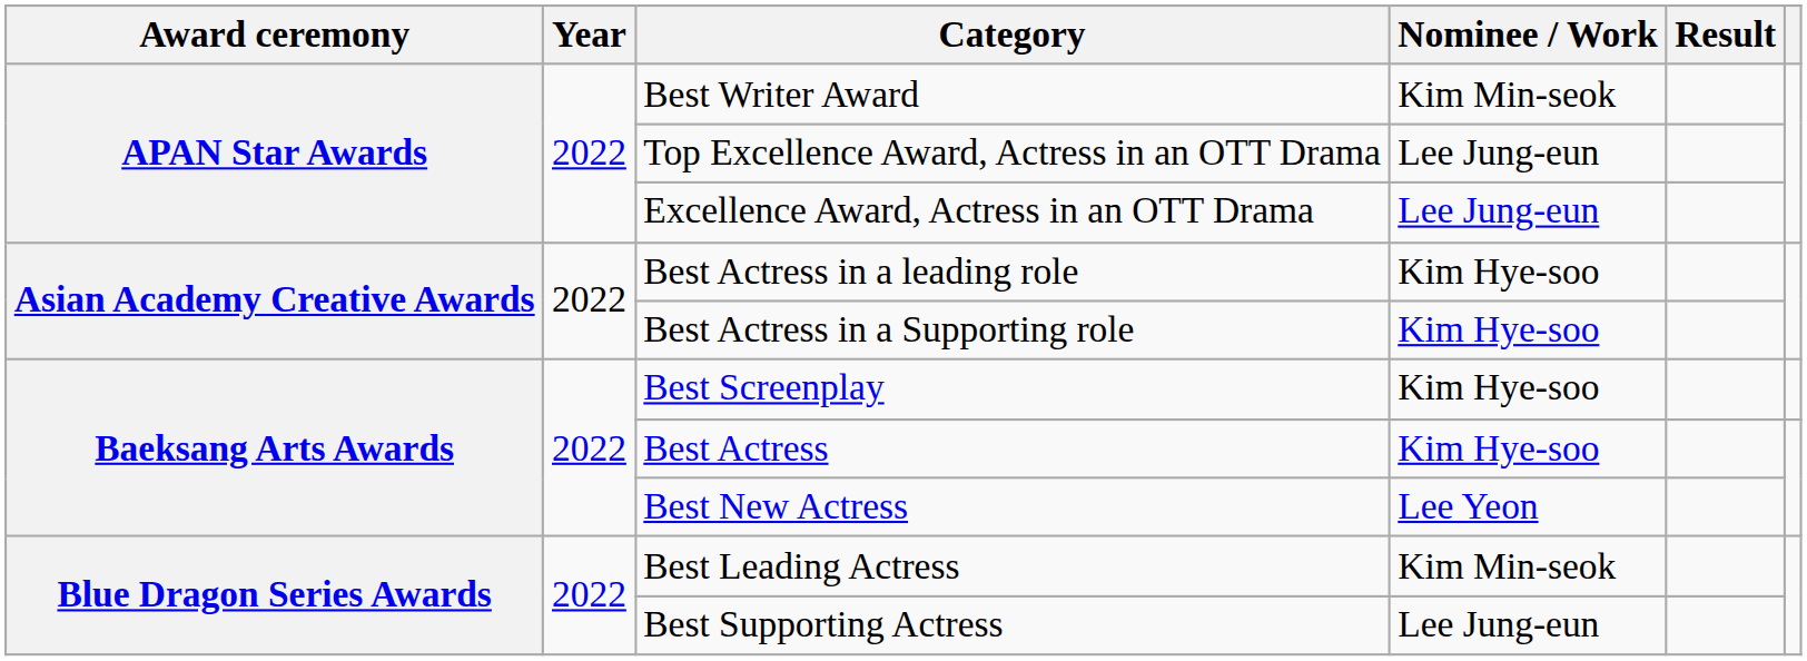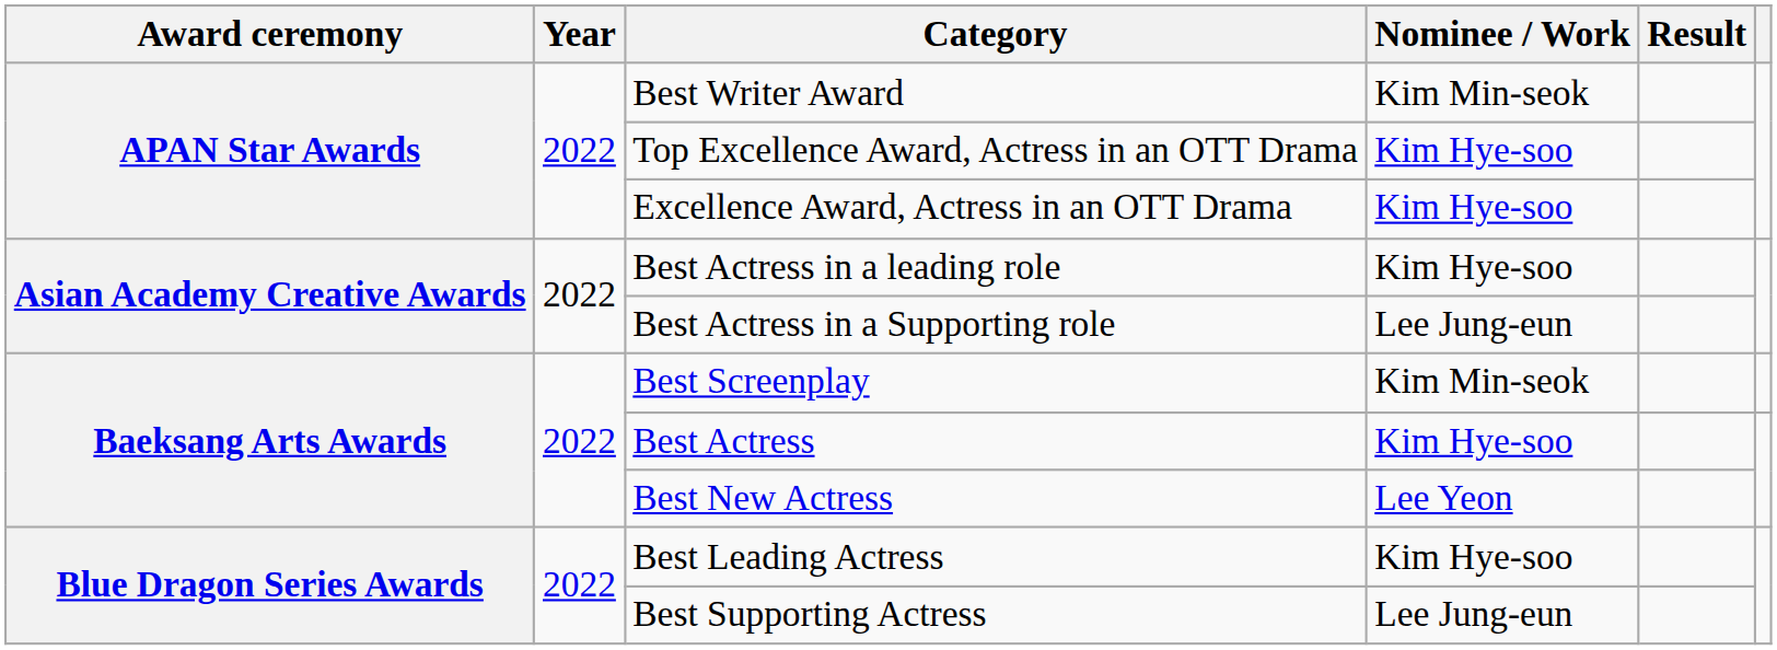Top Excellence Award, Actress in an OTT Drama | Nominee / Work: Lee Jung-eun -> Kim Hye-soo
Excellence Award, Actress in an OTT Drama | Nominee / Work: Lee Jung-eun -> Kim Hye-soo
Best Actress in a Supporting role | Nominee / Work: Kim Hye-soo -> Lee Jung-eun
Best Screenplay | Nominee / Work: Kim Hye-soo -> Kim Min-seok
Best Leading Actress | Nominee / Work: Kim Min-seok -> Kim Hye-soo
